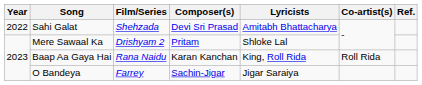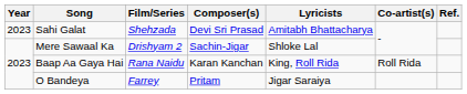Sahi Galat | Year: 2022 -> 2023
Mere Sawaal Ka | Composer(s): Pritam -> Sachin-Jigar
O Bandeya | Composer(s): Sachin-Jigar -> Pritam
